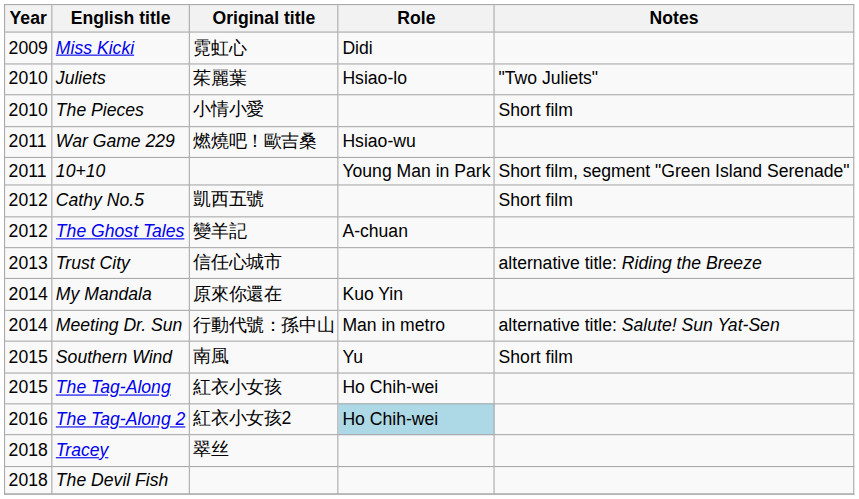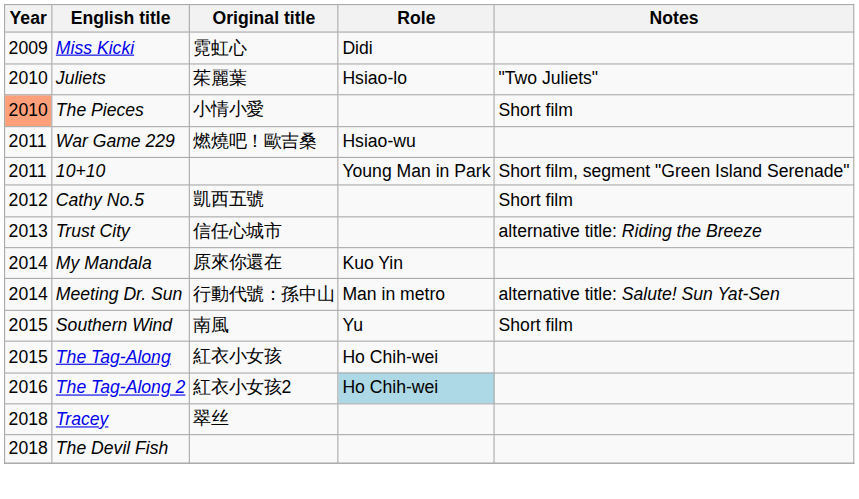The Pieces | Year: no background -> lightsalmon background
- row: 2012 | The Ghost Tales | 變羊記 | A-chuan
